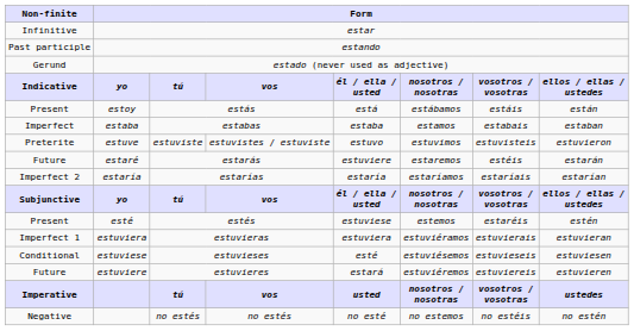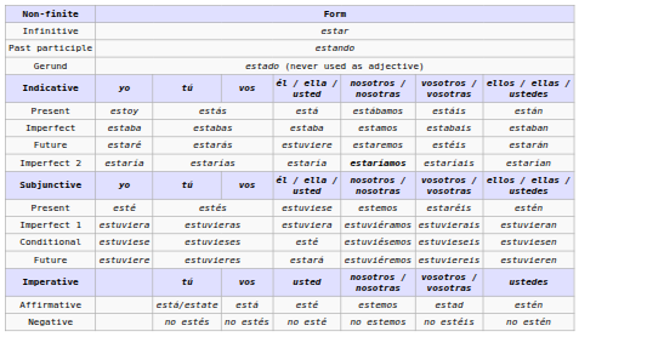- row: Preterite | estuve | estuviste | estuvistes / estuviste | estuvo | estuvimos | estuvisteis | estuvieron
estarías | column 6: normal -> bold
+ row: Affirmative | está/estate | está | esté | estemos | estad | estén
